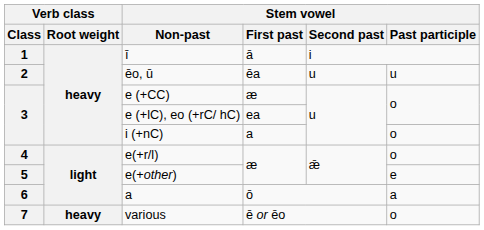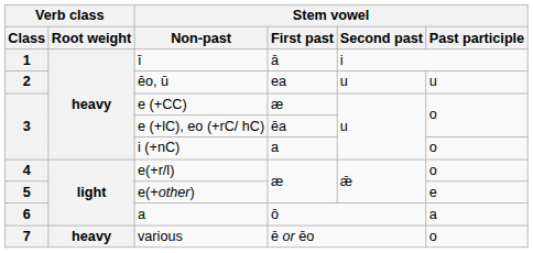ēo, ū | Stem vowel / First past: ēa -> ea
e (+lC), eo (+rC/ hC) | Stem vowel / First past: ea -> ēa
